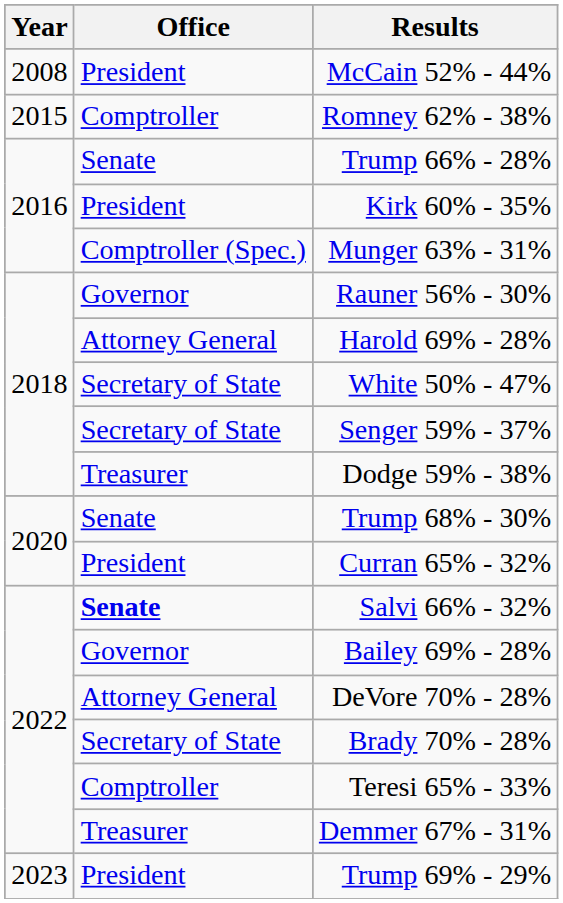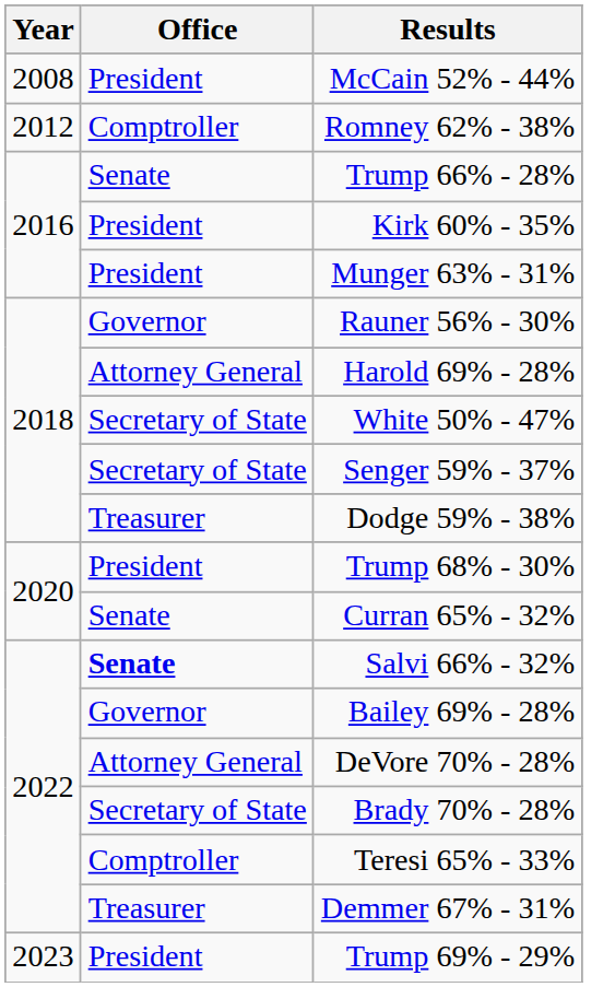Romney 62% - 38% | Year: 2015 -> 2012
Munger 63% - 31% | Office: Comptroller (Spec.) -> President
Trump 68% - 30% | Office: Senate -> President
Curran 65% - 32% | Office: President -> Senate
